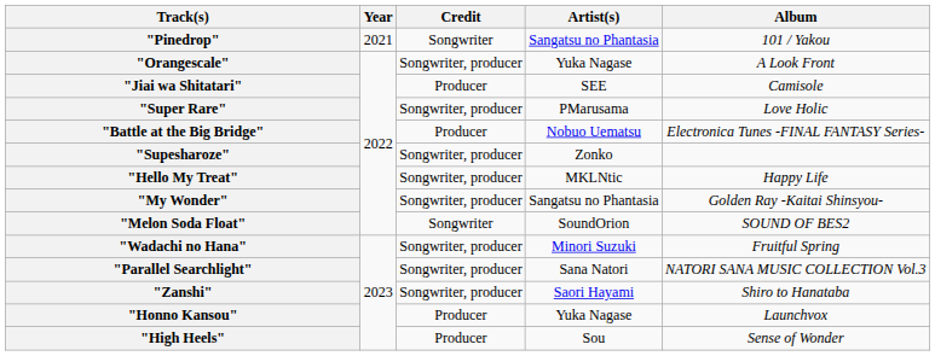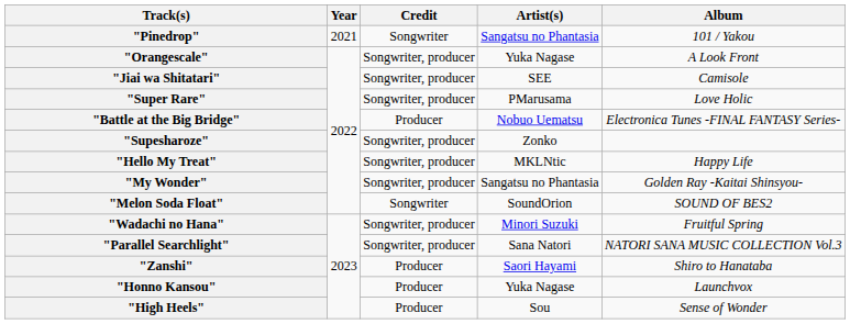"Jiai wa Shitatari" | Credit: Producer -> Songwriter, producer
"Zanshi" | Credit: Songwriter, producer -> Producer
